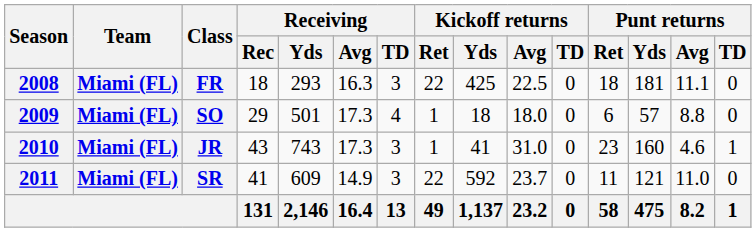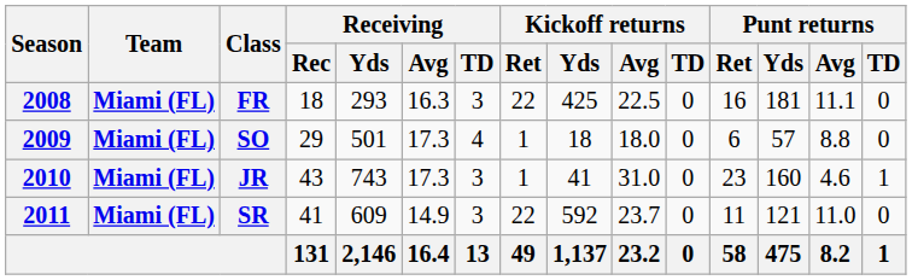FR | Punt returns / Ret: 18 -> 16
